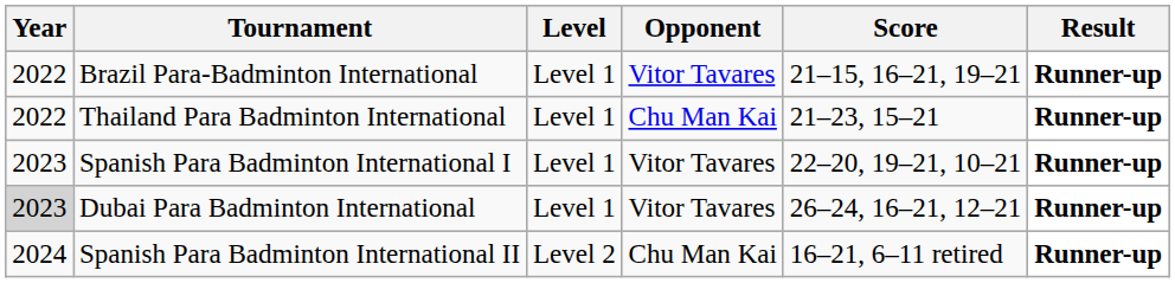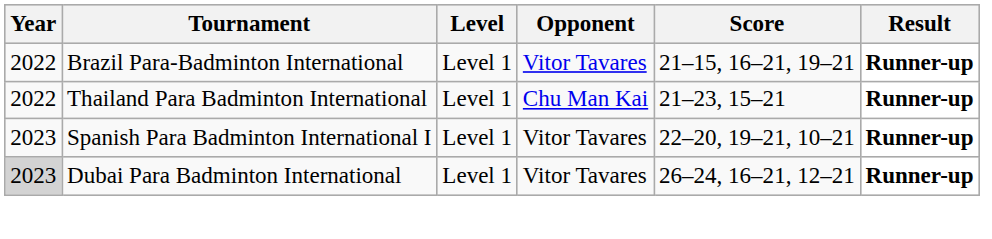- row: 2024 | Spanish Para Badminton International II | Level 2 | Chu Man Kai | 16–21, 6–11 retired | Runner-up
